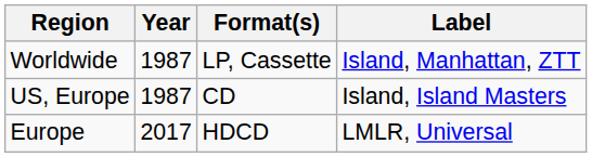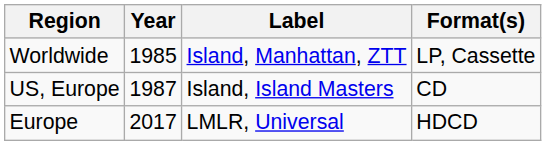columns swapped: Format(s) <-> Label
Worldwide | Year: 1987 -> 1985
